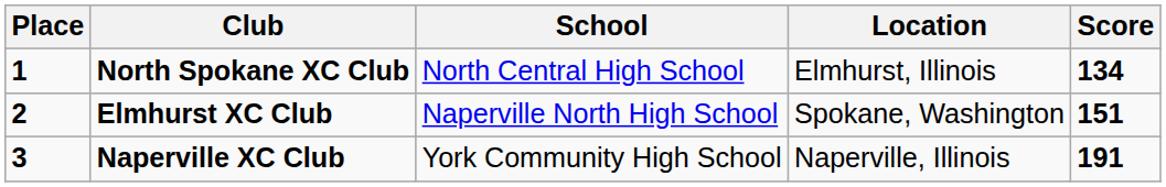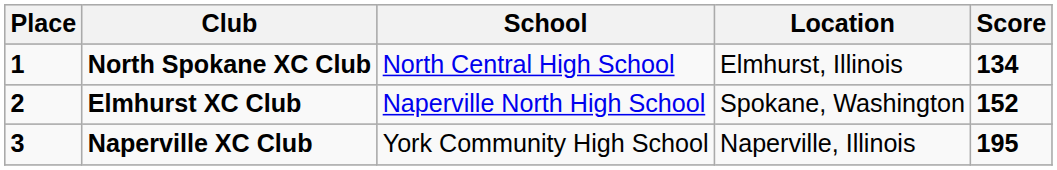Elmhurst XC Club | Score: 151 -> 152
Naperville XC Club | Score: 191 -> 195
